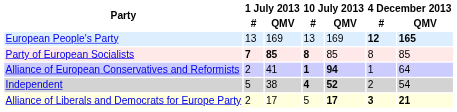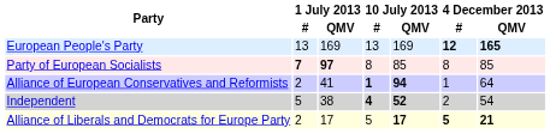Party of European Socialists | 1 July 2013 / QMV: 85 -> 97
Party of European Socialists | 10 July 2013 / #: bold -> normal
Alliance of Liberals and Democrats for Europe Party | 4 December 2013 / #: 3 -> 5
